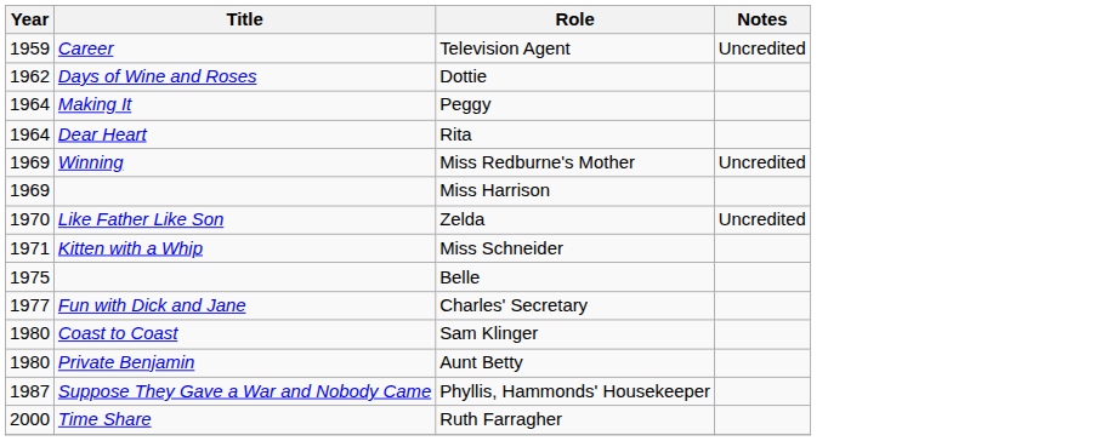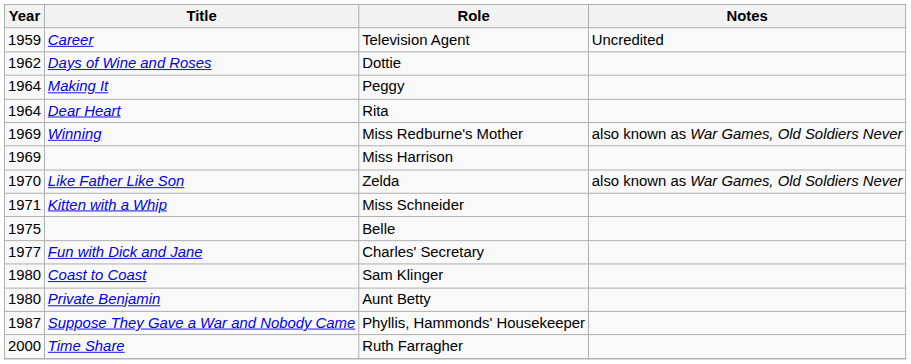Miss Redburne's Mother | Notes: Uncredited -> also known as War Games, Old Soldiers Never
Zelda | Notes: Uncredited -> also known as War Games, Old Soldiers Never
